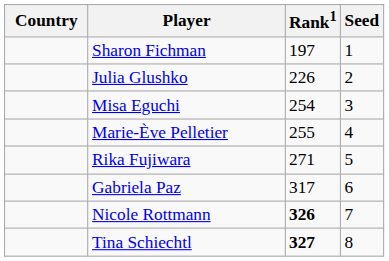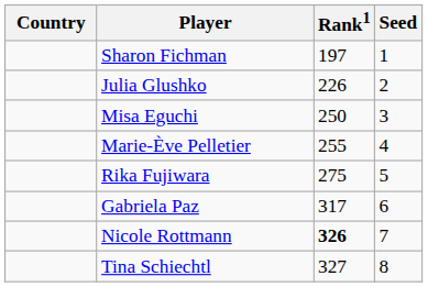Misa Eguchi | Rank1: 254 -> 250
Rika Fujiwara | Rank1: 271 -> 275
Tina Schiechtl | Rank1: bold -> normal
